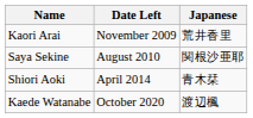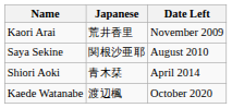columns swapped: Japanese <-> Date Left
